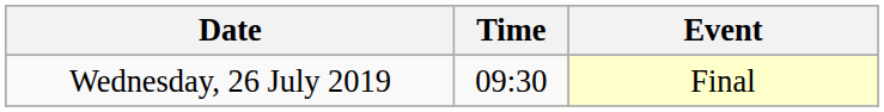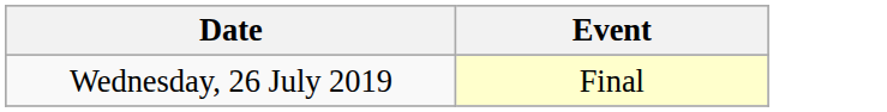- column: Time | 09:30
